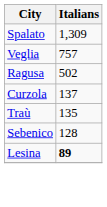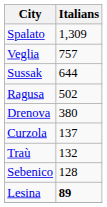+ row: Sussak | 644
+ row: Drenova | 380
Traù | Italians: 135 -> 132
